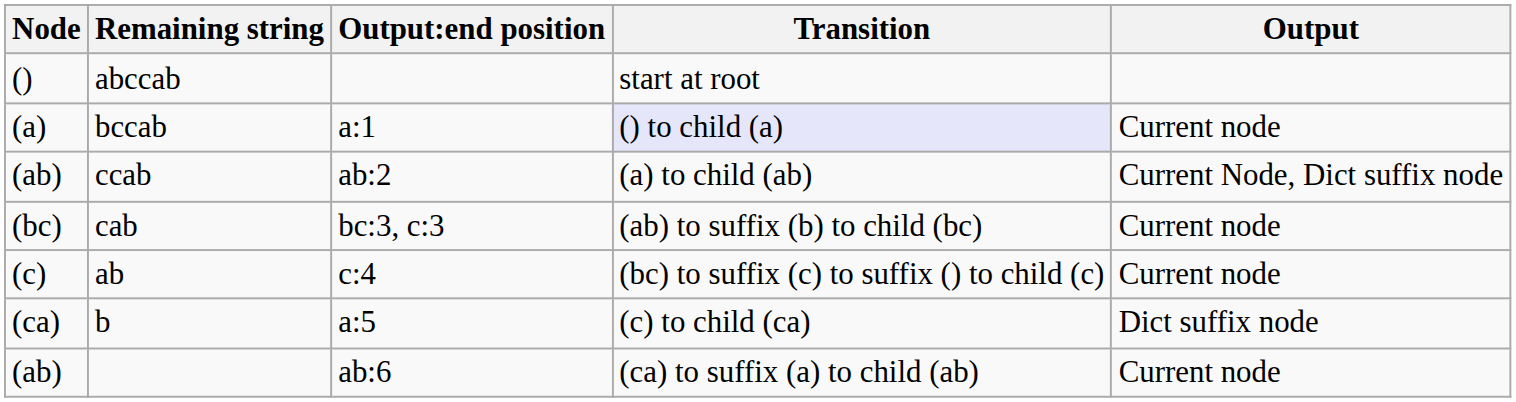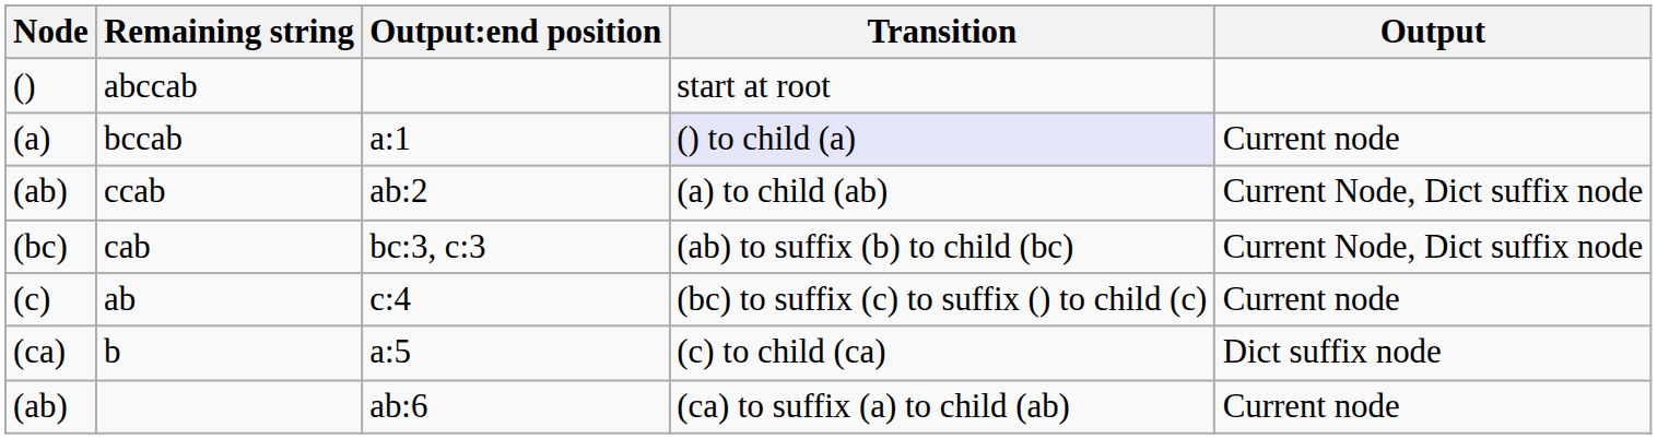cab | Output: Current node -> Current Node, Dict suffix node
